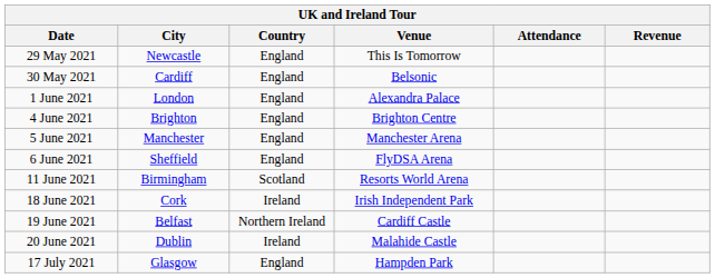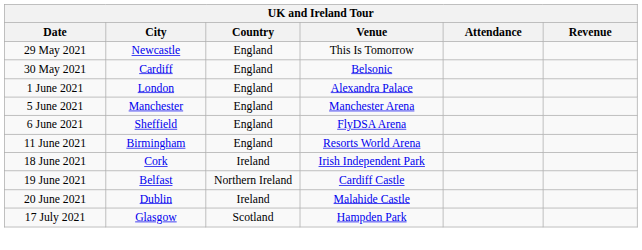- row: 4 June 2021 | Brighton | England | Brighton Centre
11 June 2021 | Country: Scotland -> England
17 July 2021 | Country: England -> Scotland
